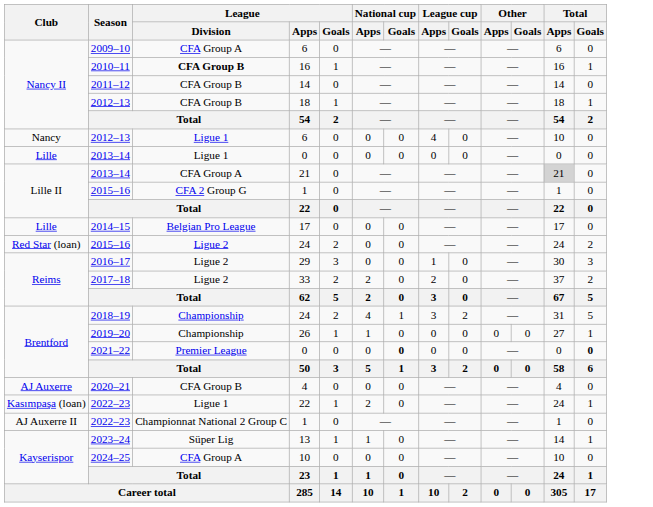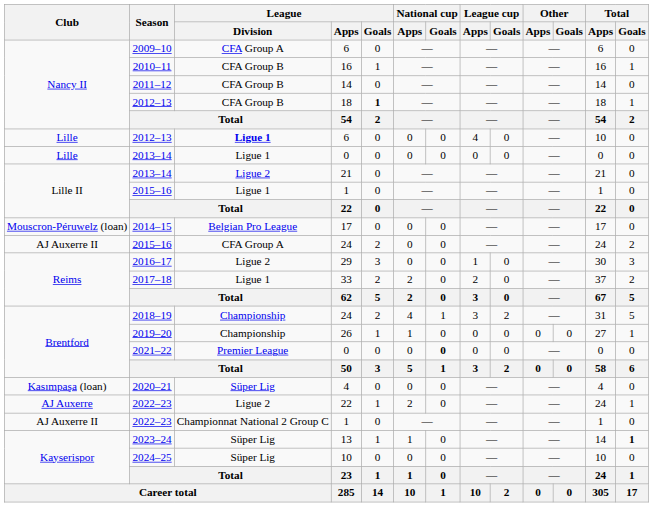2010–11 | League / Division: bold -> normal
2012–13 / 18 | League / Goals: normal -> bold
2012–13 / 6 | Club: Nancy -> Lille
2012–13 / 6 | League / Division: normal -> bold
2013–14 / 21 | League / Division: CFA Group A -> Ligue 2
2013–14 / 21 | Total / Apps: lightgrey background -> no background
2015–16 / 1 | League / Division: CFA 2 Group G -> Ligue 1
2014–15 | Club: Lille -> Mouscron-Péruwelz (loan)
2015–16 / 24 | Club: Red Star (loan) -> AJ Auxerre II
2015–16 / 24 | League / Division: Ligue 2 -> CFA Group A
2017–18 | League / Division: Ligue 2 -> Ligue 1
2021–22 | Total / Goals: bold -> normal
2020–21 | Club: AJ Auxerre -> Kasımpaşa (loan)
2020–21 | League / Division: CFA Group B -> Süper Lig
2022–23 / 22 | Club: Kasımpaşa (loan) -> AJ Auxerre
2022–23 / 22 | League / Division: Ligue 1 -> Ligue 2
2023–24 | Total / Goals: normal -> bold
2024–25 | League / Division: CFA Group A -> Süper Lig
